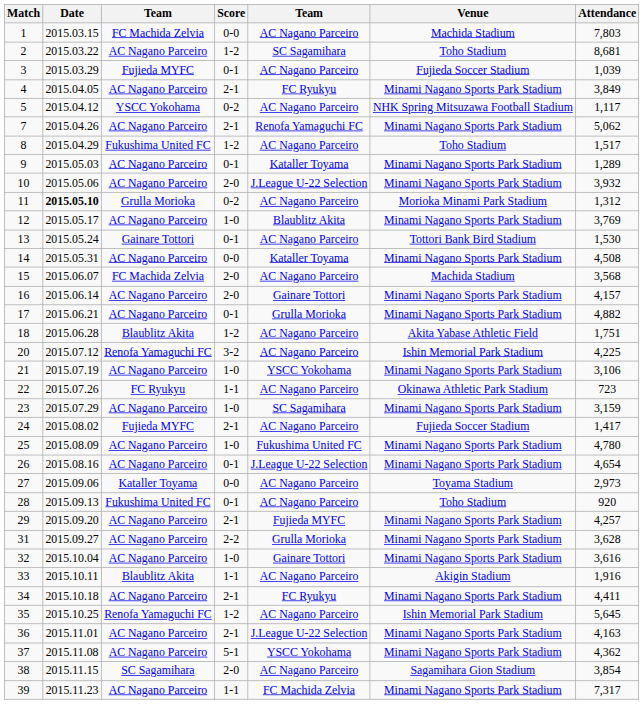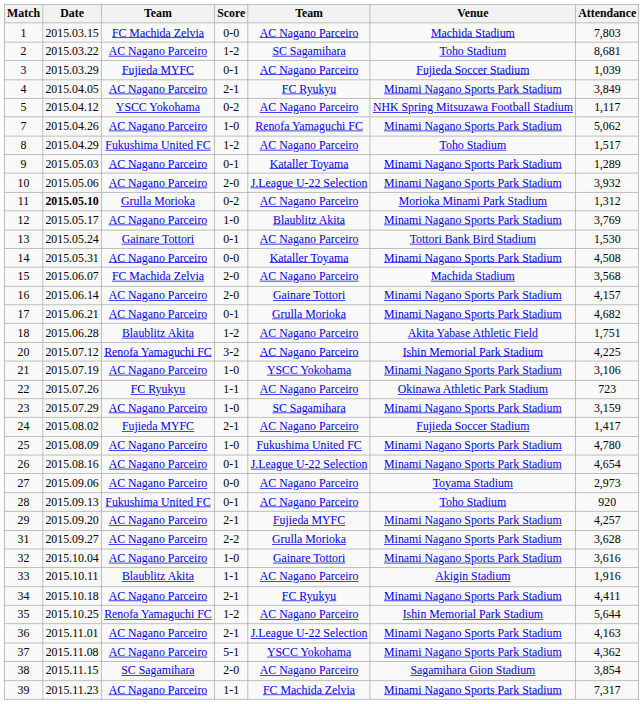7 | Score: 2-1 -> 1-0
17 | Attendance: 4,882 -> 4,682
27 | column 3: Kataller Toyama -> AC Nagano Parceiro
35 | Attendance: 5,645 -> 5,644
